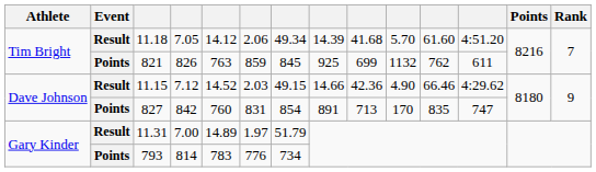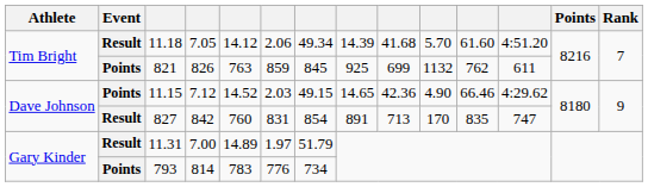11.15 | Event: Result -> Points
11.15 | column 8: 14.66 -> 14.65
827 | Event: Points -> Result
